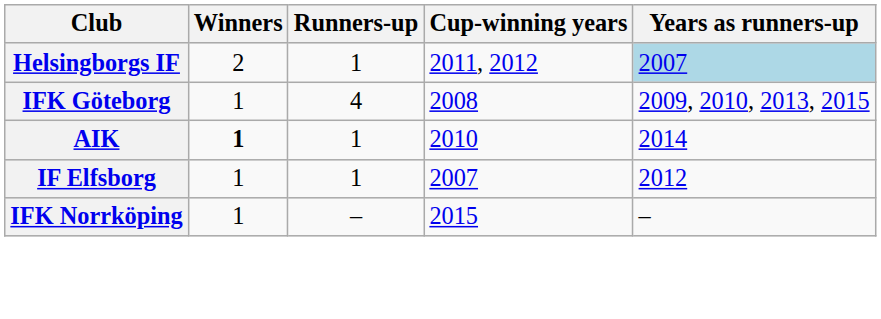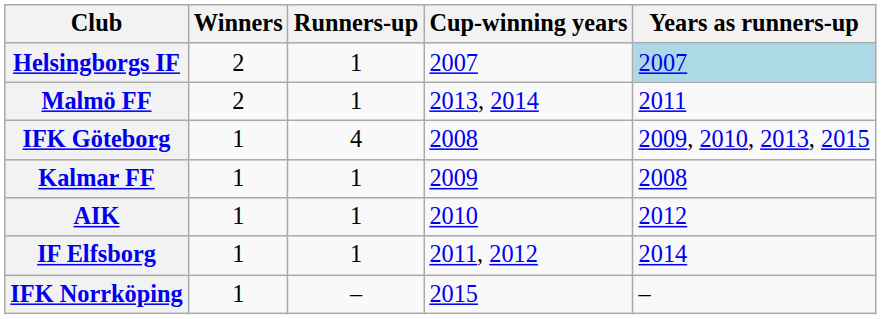Helsingborgs IF | Cup-winning years: 2011, 2012 -> 2007
+ row: Malmö FF | 2 | 1 | 2013, 2014 | 2011
+ row: Kalmar FF | 1 | 1 | 2009 | 2008
AIK | Winners: bold -> normal
AIK | Years as runners-up: 2014 -> 2012
IF Elfsborg | Cup-winning years: 2007 -> 2011, 2012
IF Elfsborg | Years as runners-up: 2012 -> 2014
